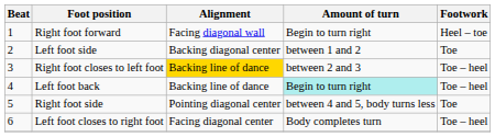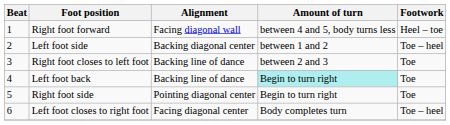Right foot forward | Amount of turn: Begin to turn right -> between 4 and 5, body turns less
Left foot side | Footwork: Toe -> Toe – heel
Right foot closes to left foot | Alignment: gold background -> no background
Right foot closes to left foot | Footwork: Toe – heel -> Toe
Left foot back | Footwork: Toe – heel -> Toe
Right foot side | Amount of turn: between 4 and 5, body turns less -> Begin to turn right
